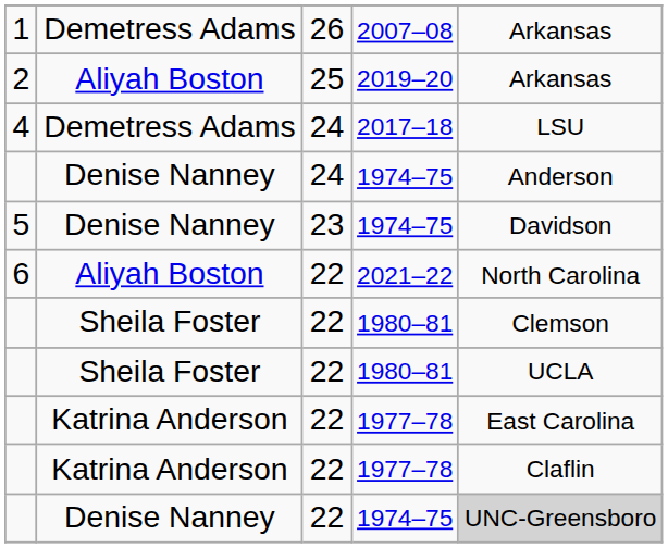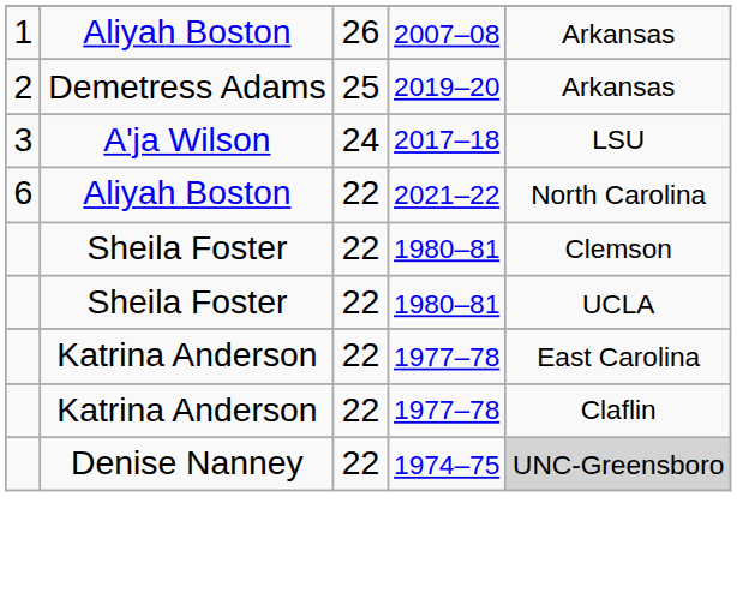2007–08 | column 2: Demetress Adams -> Aliyah Boston
2019–20 | column 2: Aliyah Boston -> Demetress Adams
2017–18 | column 1: 4 -> 3
2017–18 | column 2: Demetress Adams -> A'ja Wilson
- row: Denise Nanney | 24 | 1974–75 | Anderson
- row: 5 | Denise Nanney | 23 | 1974–75 | Davidson
